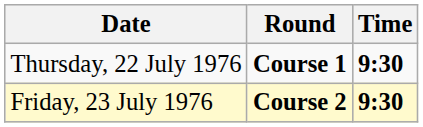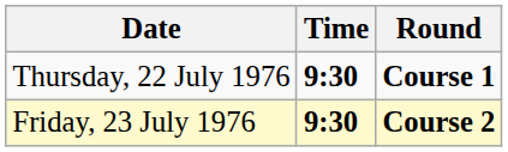columns swapped: Time <-> Round
